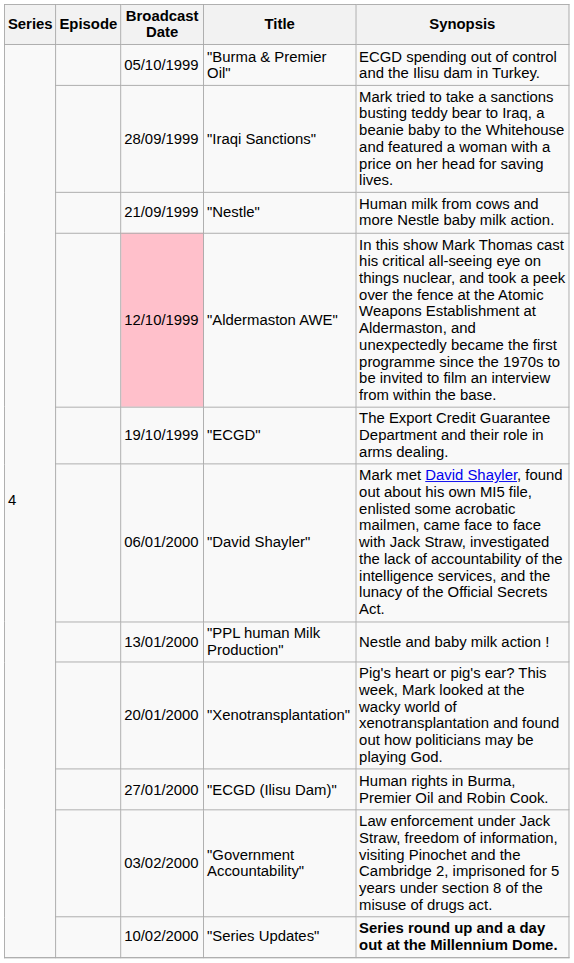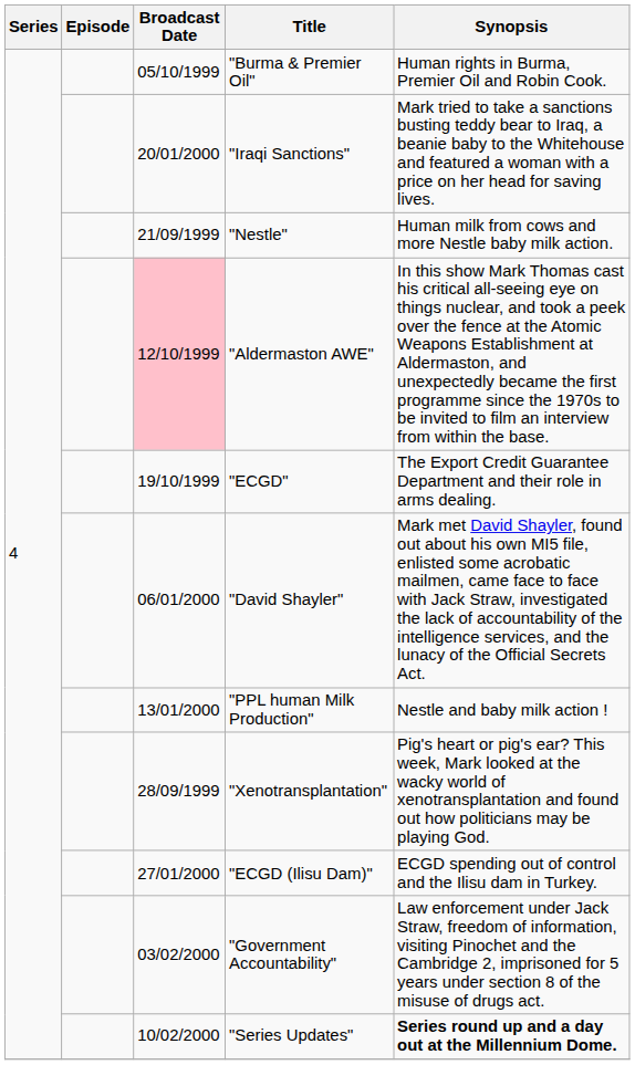"Burma & Premier Oil" | Synopsis: ECGD spending out of control and the Ilisu dam in Turkey. -> Human rights in Burma, Premier Oil and Robin Cook.
"Iraqi Sanctions" | Broadcast Date: 28/09/1999 -> 20/01/2000
"Xenotransplantation" | Broadcast Date: 20/01/2000 -> 28/09/1999
"ECGD (Ilisu Dam)" | Synopsis: Human rights in Burma, Premier Oil and Robin Cook. -> ECGD spending out of control and the Ilisu dam in Turkey.
